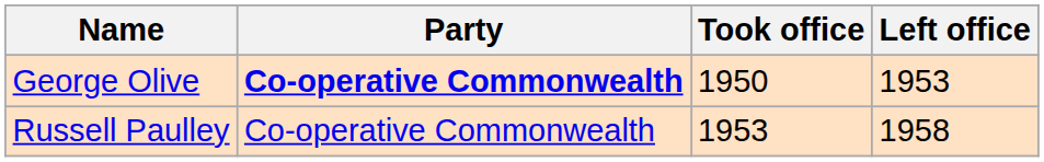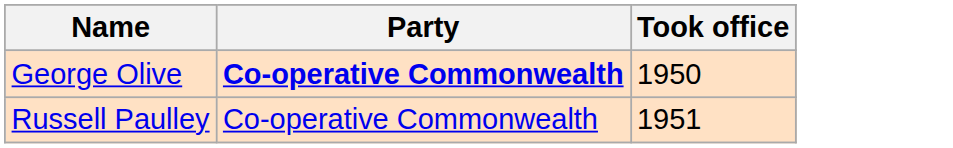- column: Left office | 1953 | 1958
Russell Paulley | Took office: 1953 -> 1951
